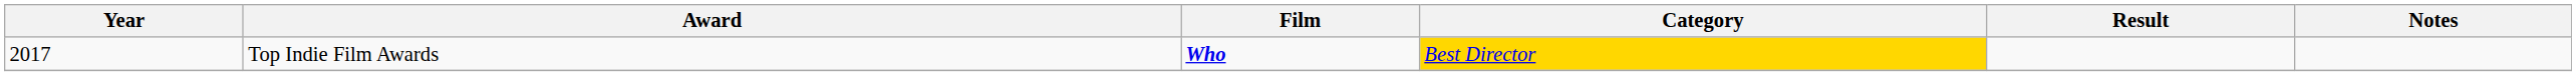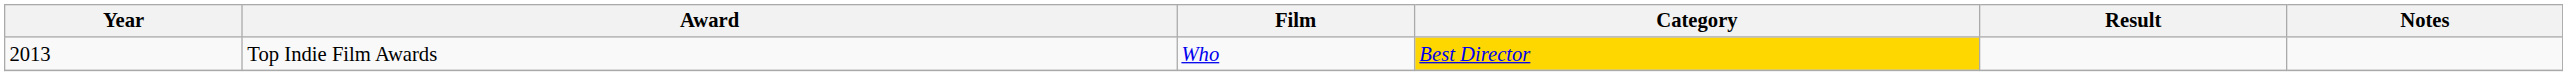Top Indie Film Awards | Year: 2017 -> 2013
Top Indie Film Awards | Film: bold -> normal
